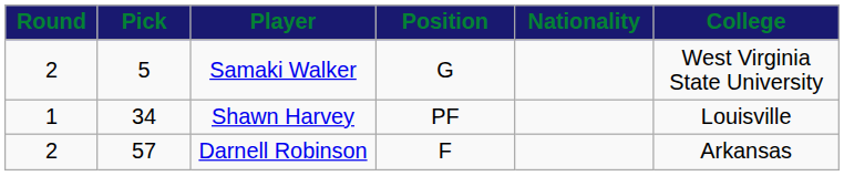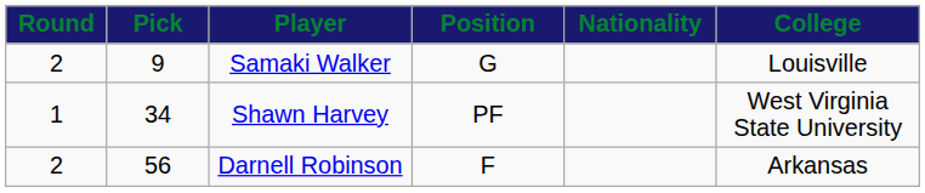Samaki Walker | Pick: 5 -> 9
Samaki Walker | College: West Virginia State University -> Louisville
Shawn Harvey | College: Louisville -> West Virginia State University
Darnell Robinson | Pick: 57 -> 56
